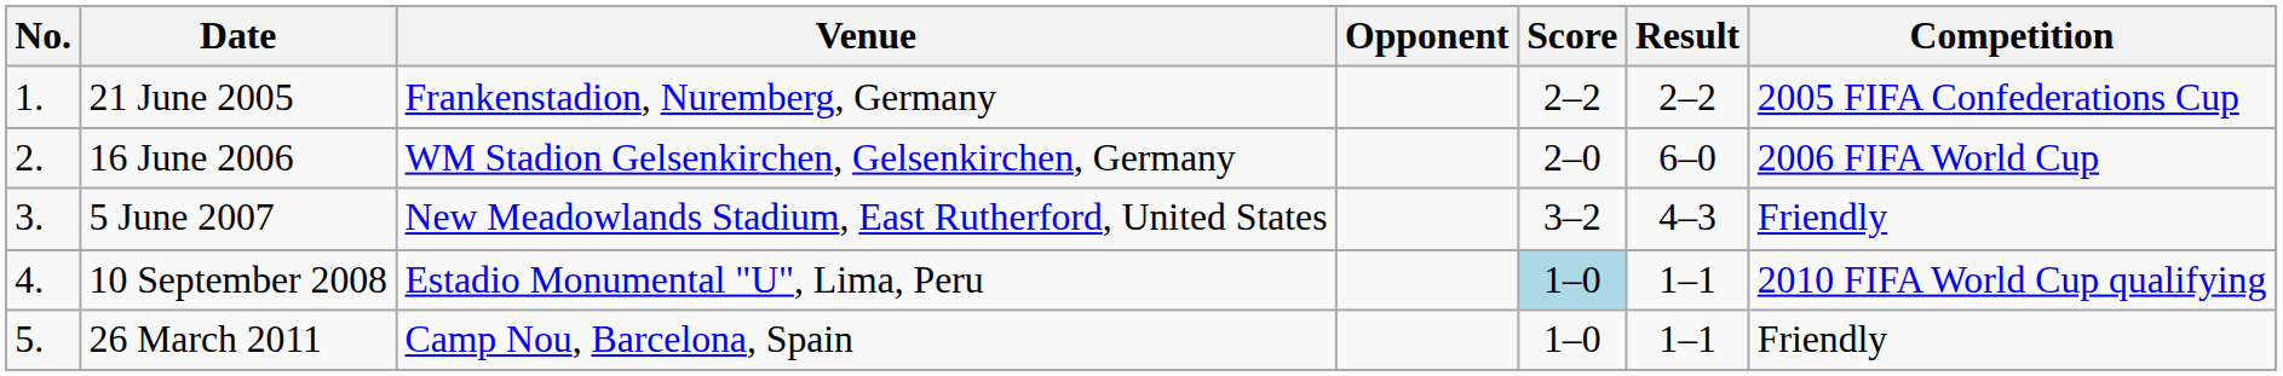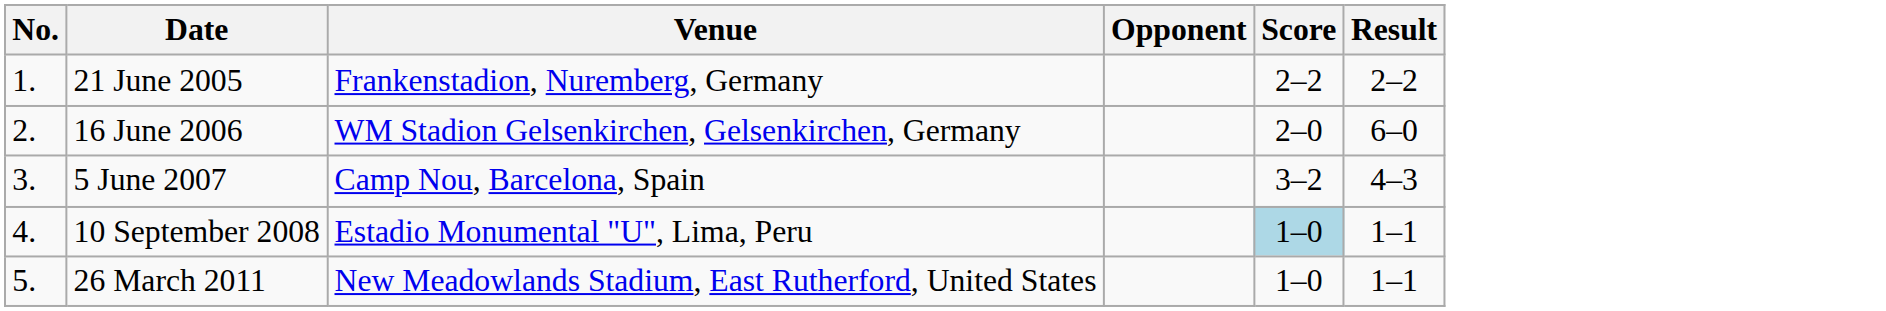- column: Competition | 2005 FIFA Confederations Cup | 2006 FIFA World Cup | Friendly | 2010 FIFA World Cup qualifying | Friendly
5 June 2007 | Venue: New Meadowlands Stadium, East Rutherford, United States -> Camp Nou, Barcelona, Spain
26 March 2011 | Venue: Camp Nou, Barcelona, Spain -> New Meadowlands Stadium, East Rutherford, United States
